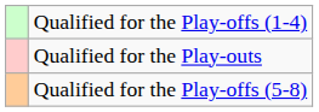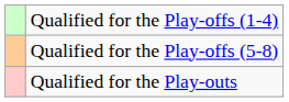rows swapped: Qualified for the Play-offs (5-8) <-> Qualified for the Play-outs
